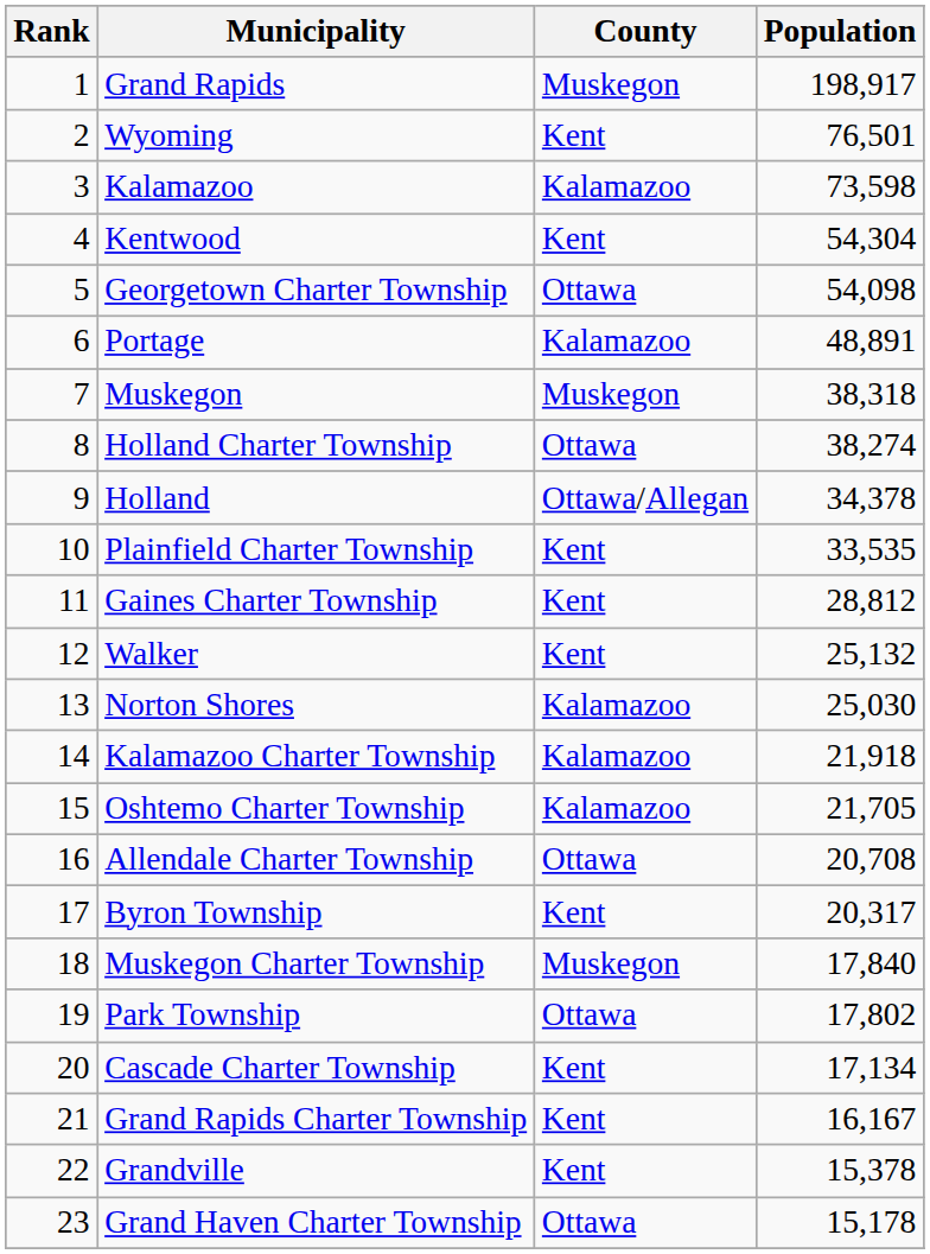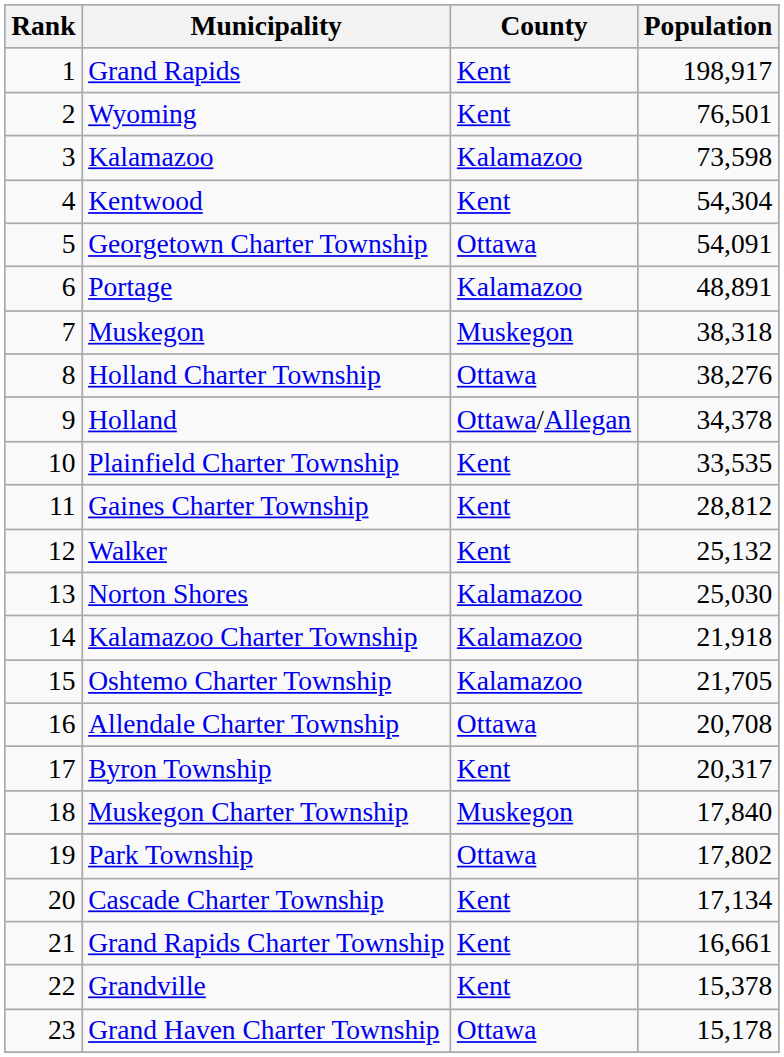Grand Rapids | County: Muskegon -> Kent
Georgetown Charter Township | Population: 54,098 -> 54,091
Holland Charter Township | Population: 38,274 -> 38,276
Grand Rapids Charter Township | Population: 16,167 -> 16,661
